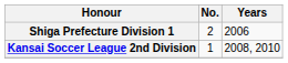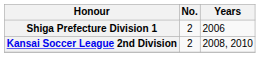Kansai Soccer League 2nd Division | No.: 1 -> 2
